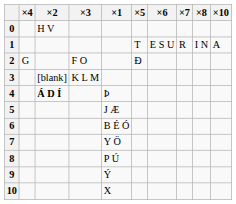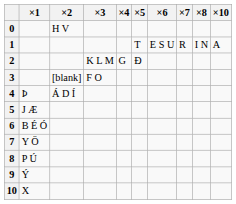columns swapped: ×1 <-> ×4
2 | ×3: F O -> K L M
3 | ×3: K L M -> F O
4 | ×2: bold -> normal
